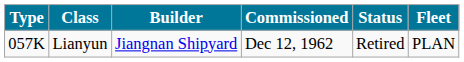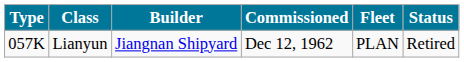columns swapped: Status <-> Fleet
